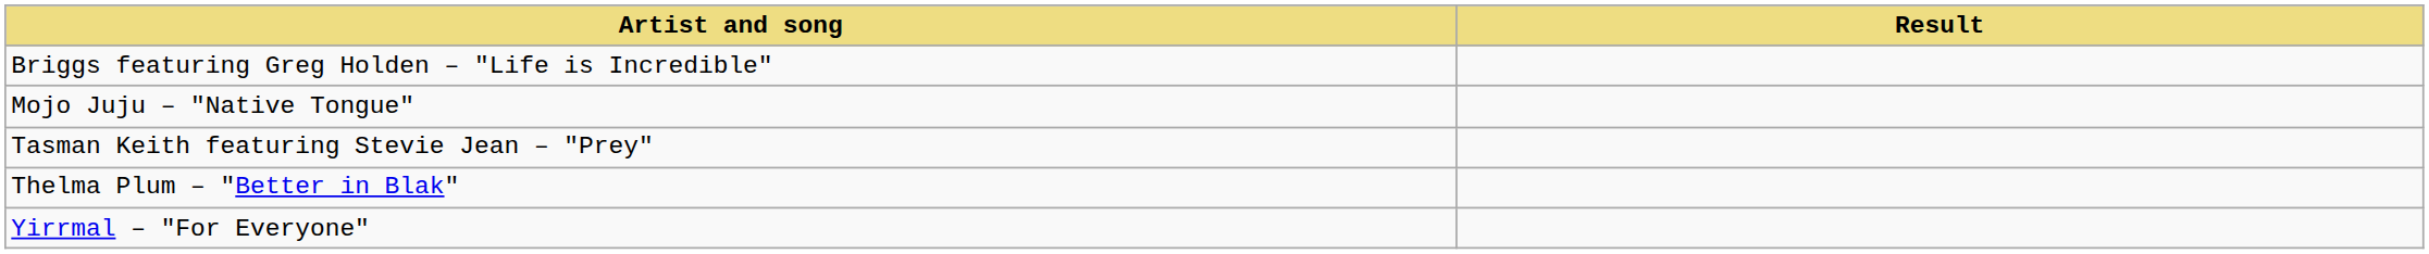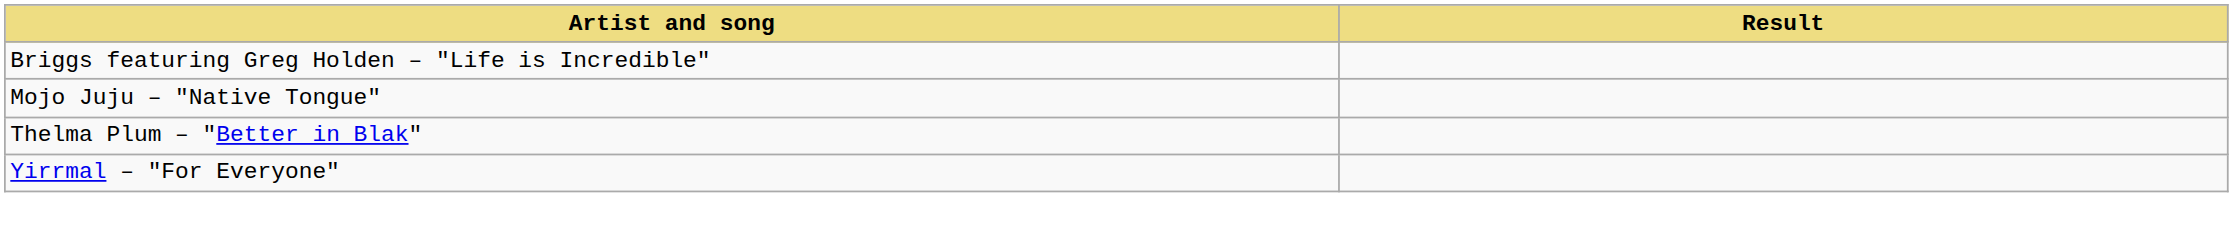- row: Tasman Keith featuring Stevie Jean – "Prey"
